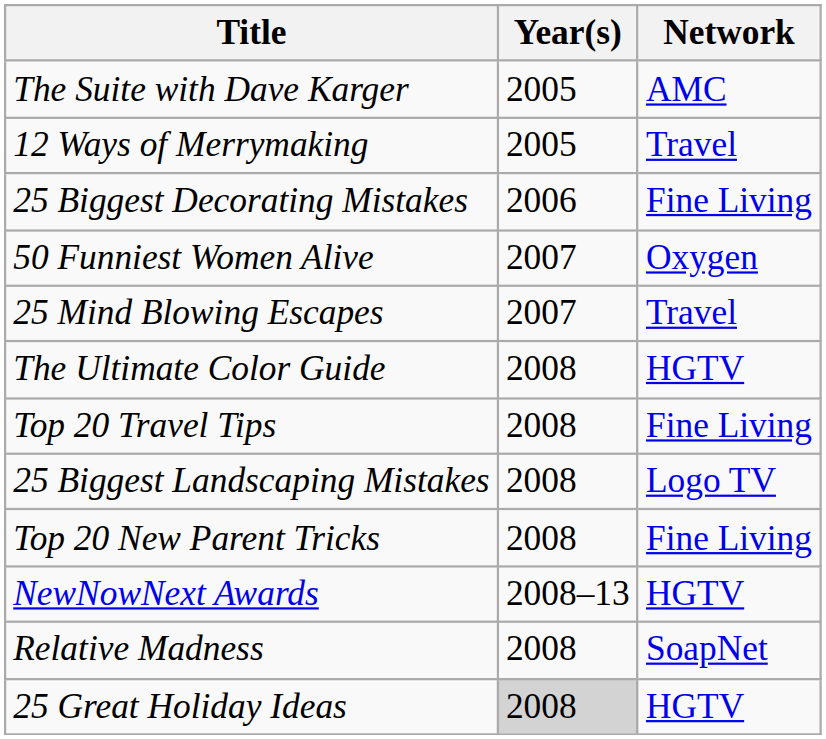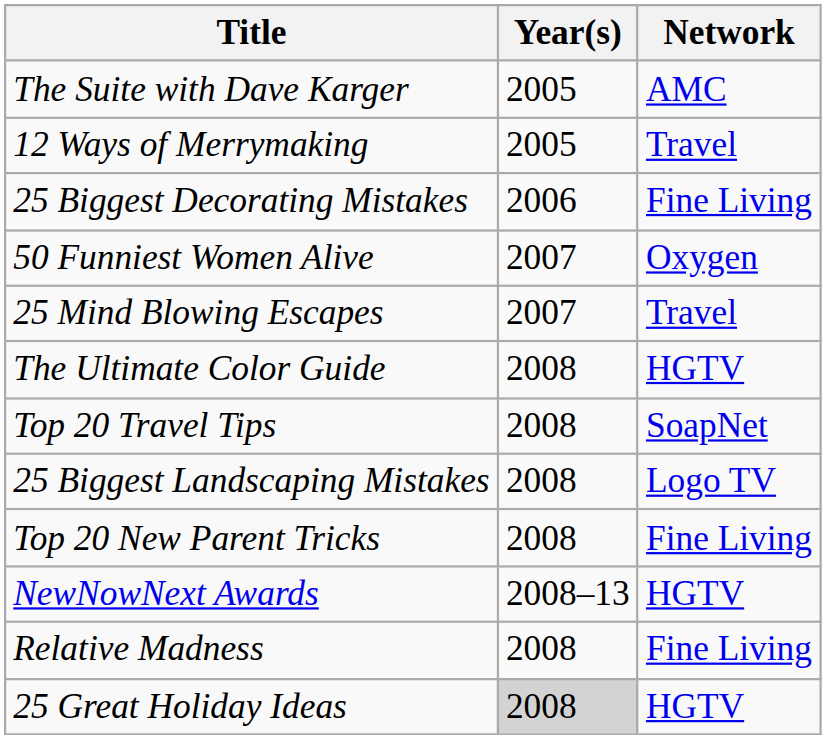Top 20 Travel Tips | Network: Fine Living -> SoapNet
Relative Madness | Network: SoapNet -> Fine Living
